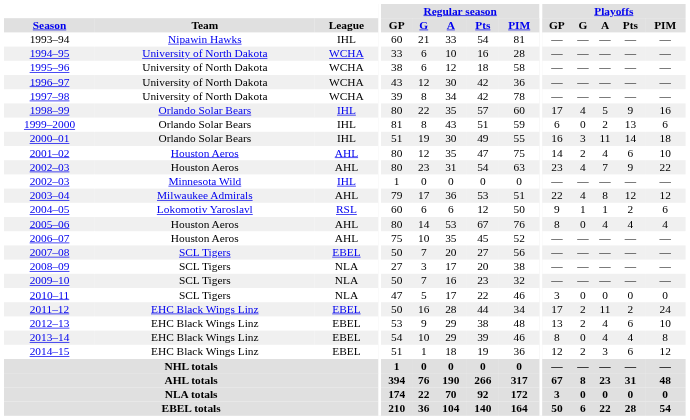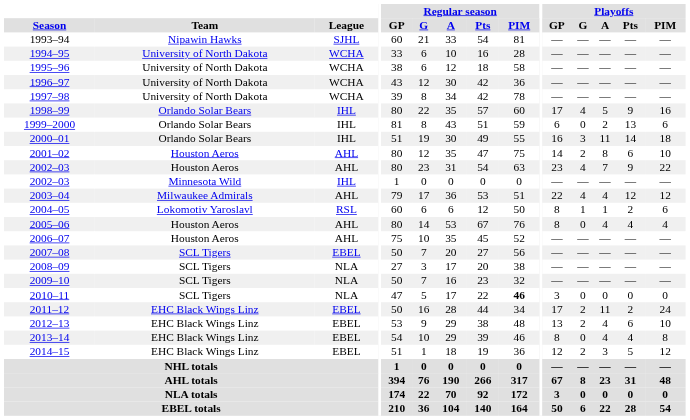1993–94 | League: IHL -> SJHL
2001–02 | Playoffs / A: 4 -> 8
2003–04 | Playoffs / A: 8 -> 4
2004–05 | Playoffs / GP: 9 -> 8
2010–11 | Regular season / PIM: normal -> bold
2014–15 | Playoffs / Pts: 6 -> 5
